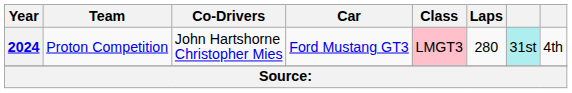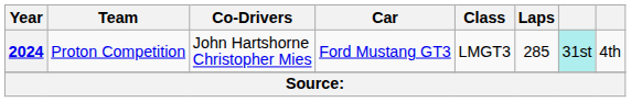2024 | Class: pink background -> no background
2024 | Laps: 280 -> 285
